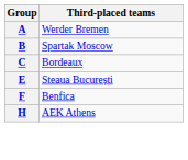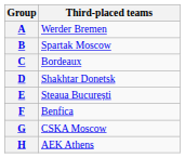+ row: D | Shakhtar Donetsk
+ row: G | CSKA Moscow
